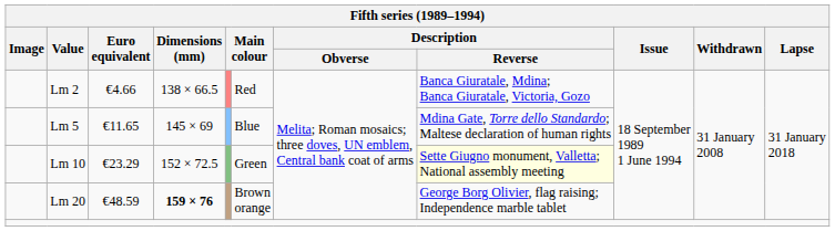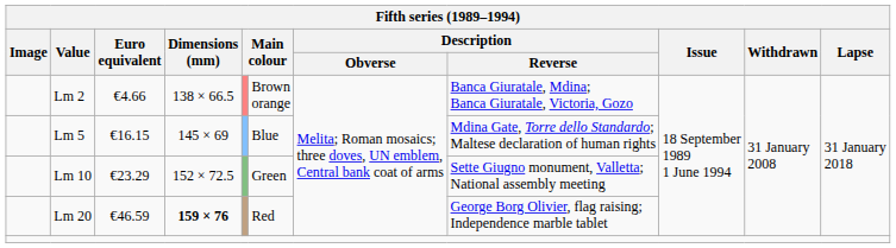Lm 2 | column 6: Red -> Brown orange
Lm 5 | Euro equivalent: €11.65 -> €16.15
Lm 10 | Description / Reverse: lightyellow background -> no background
Lm 20 | Euro equivalent: €48.59 -> €46.59
Lm 20 | column 6: Brown orange -> Red
